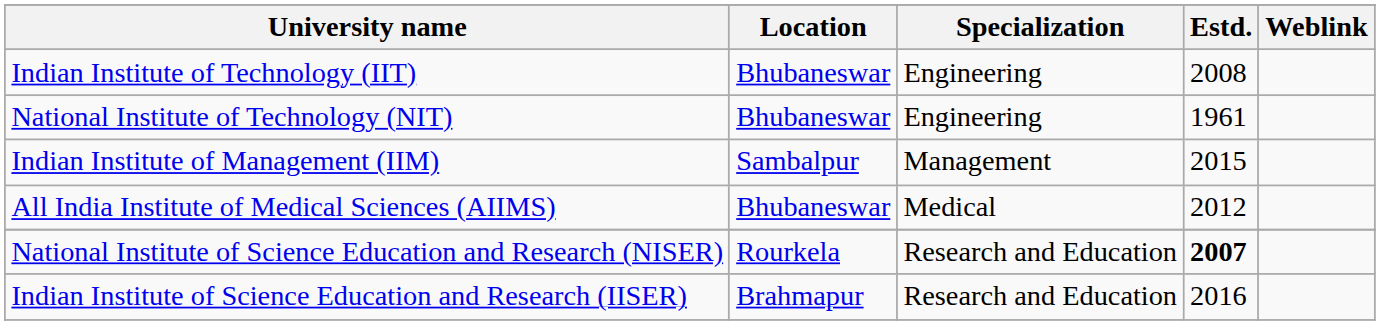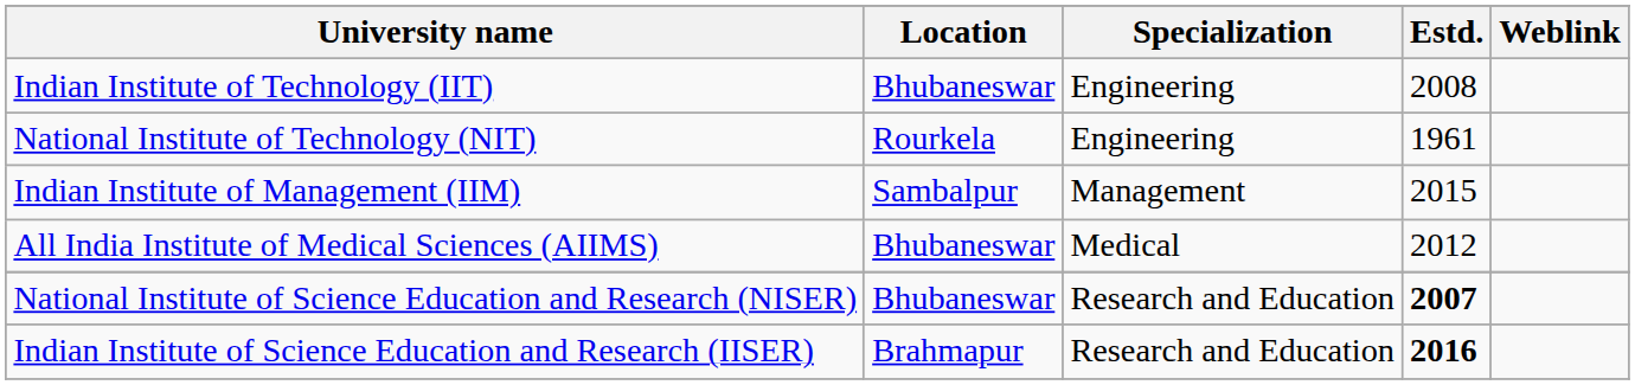National Institute of Technology (NIT) | Location: Bhubaneswar -> Rourkela
National Institute of Science Education and Research (NISER) | Location: Rourkela -> Bhubaneswar
Indian Institute of Science Education and Research (IISER) | Estd.: normal -> bold
